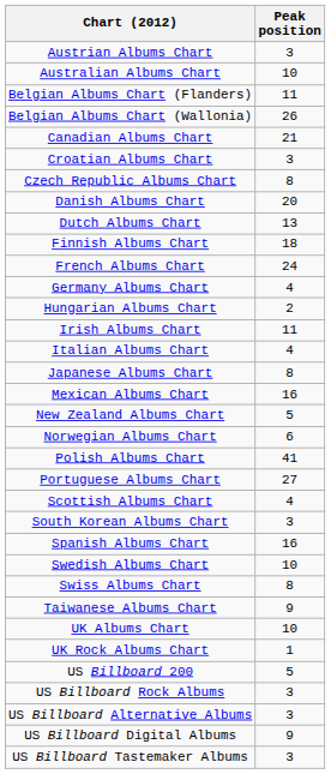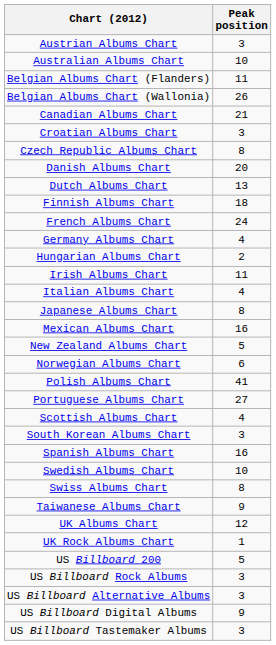UK Albums Chart | Peak position: 10 -> 12
